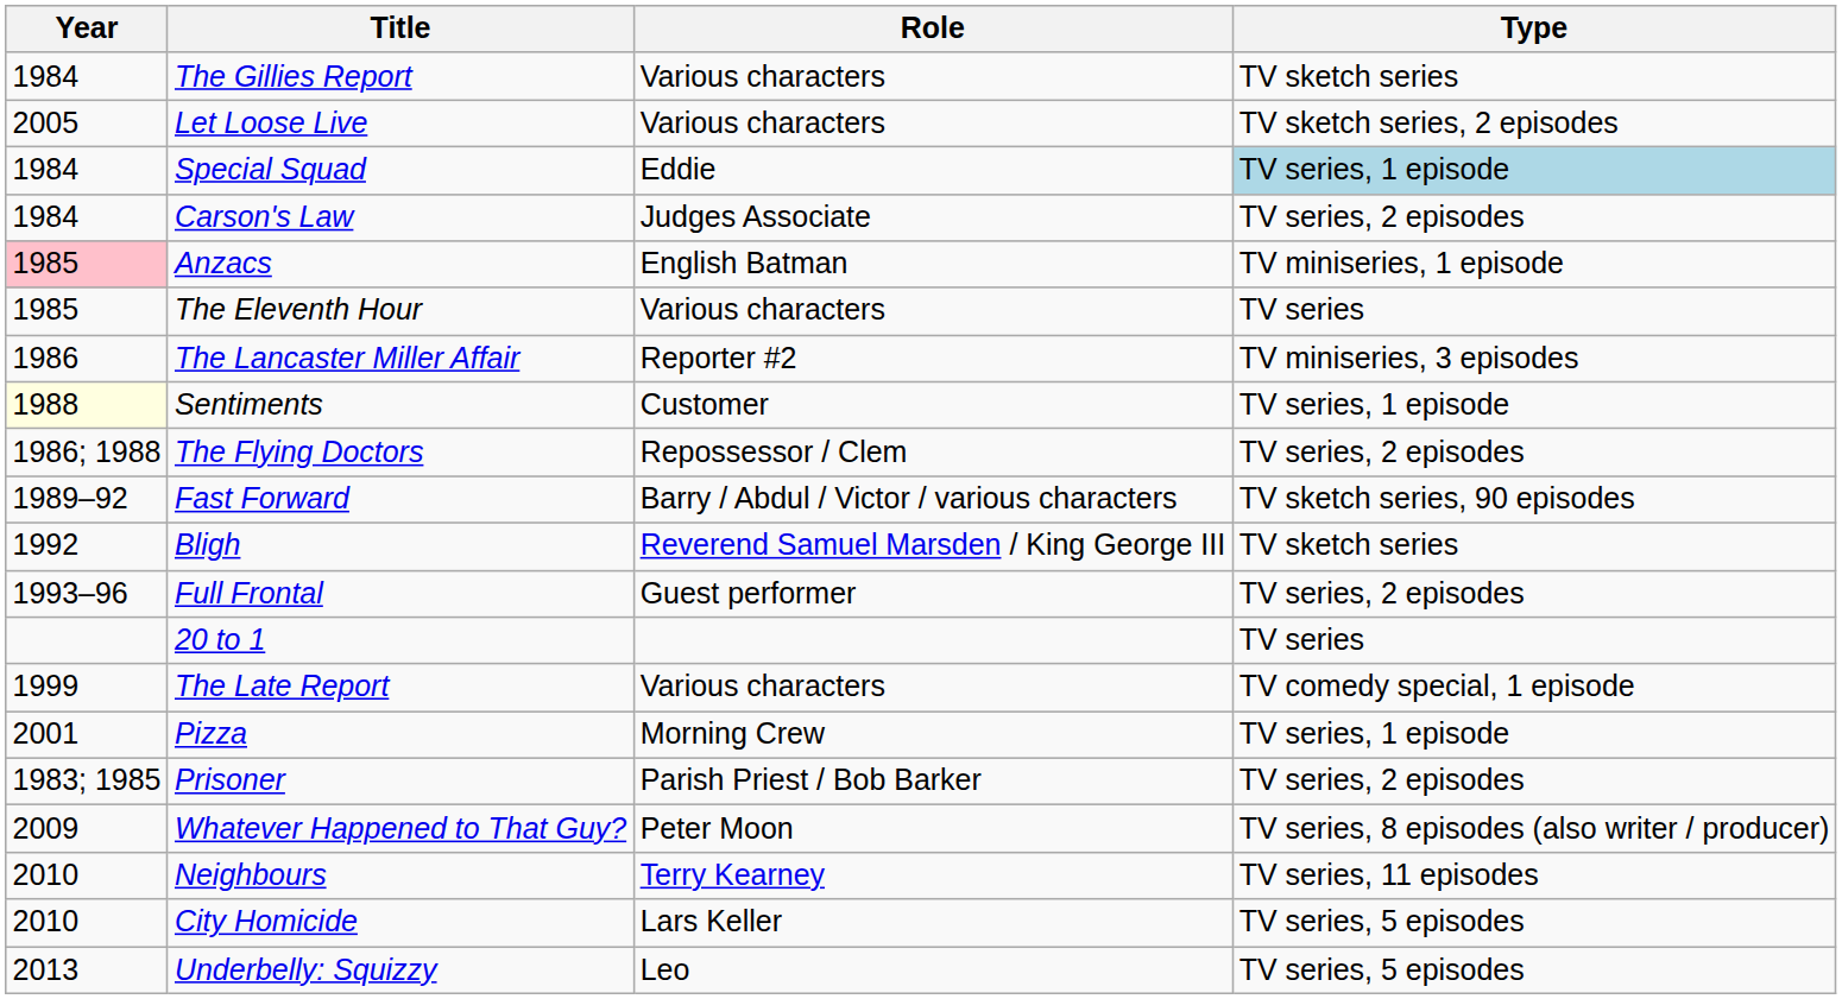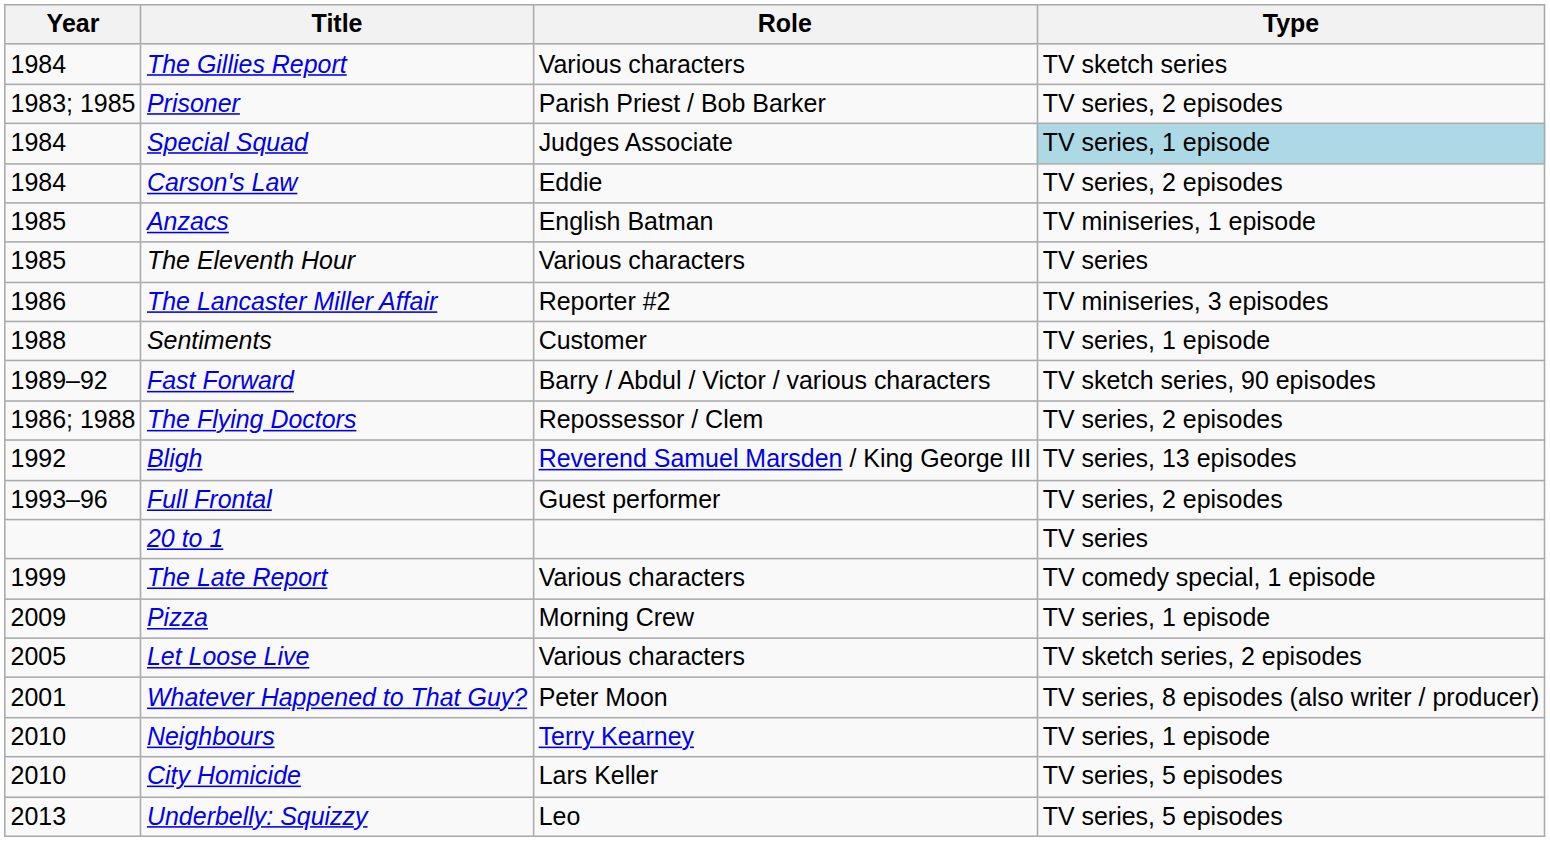rows swapped: Prisoner <-> Let Loose Live
Special Squad | Role: Eddie -> Judges Associate
Carson's Law | Role: Judges Associate -> Eddie
Anzacs | Year: pink background -> no background
Sentiments | Year: lightyellow background -> no background
rows swapped: The Flying Doctors <-> Fast Forward
Bligh | Type: TV sketch series -> TV series, 13 episodes
Pizza | Year: 2001 -> 2009
Whatever Happened to That Guy? | Year: 2009 -> 2001
Neighbours | Type: TV series, 11 episodes -> TV series, 1 episode
